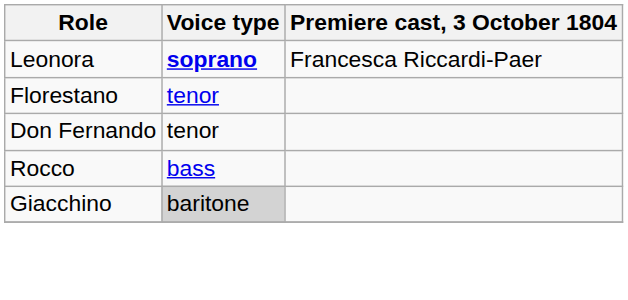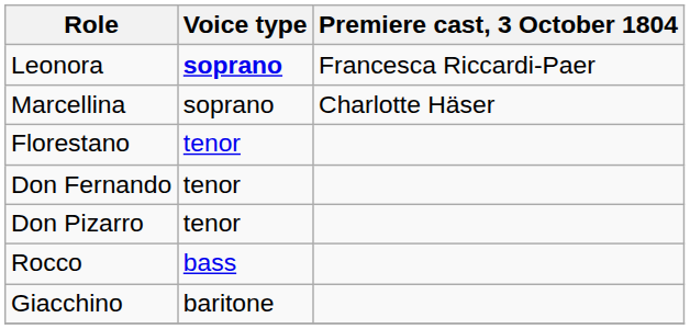+ row: Marcellina | soprano | Charlotte Häser
+ row: Don Pizarro | tenor
Giacchino | Voice type: lightgrey background -> no background
